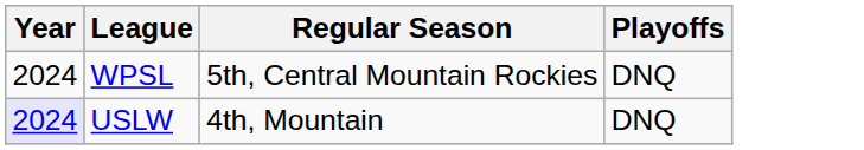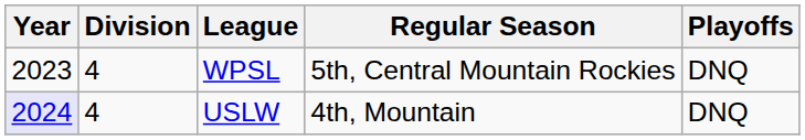+ column: Division | 4 | 4
WPSL | Year: 2024 -> 2023
